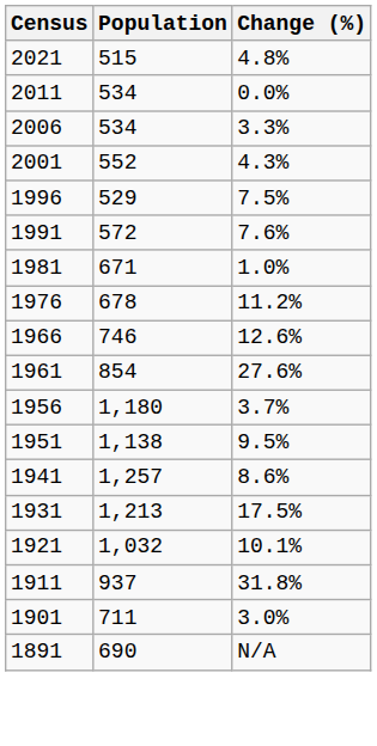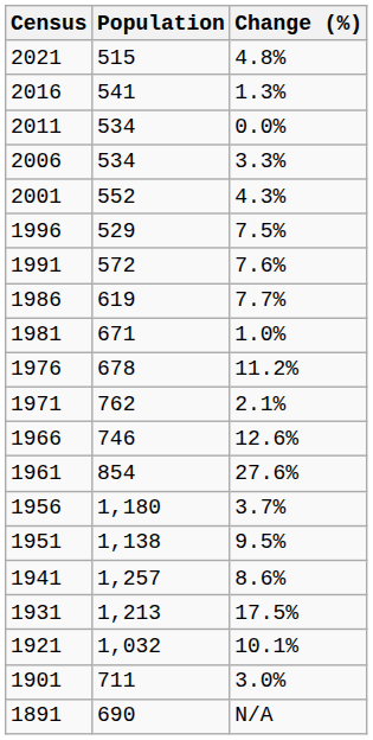+ row: 2016 | 541 | 1.3%
+ row: 1986 | 619 | 7.7%
+ row: 1971 | 762 | 2.1%
- row: 1911 | 937 | 31.8%
